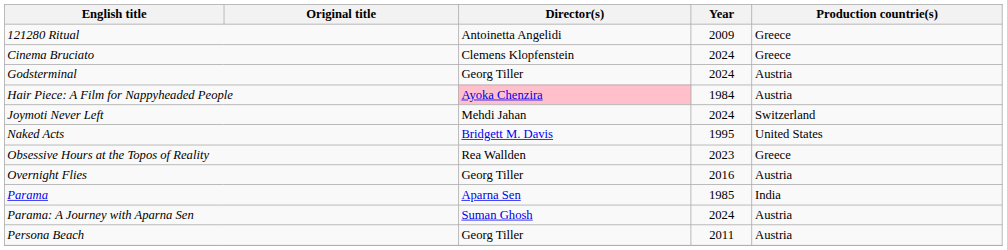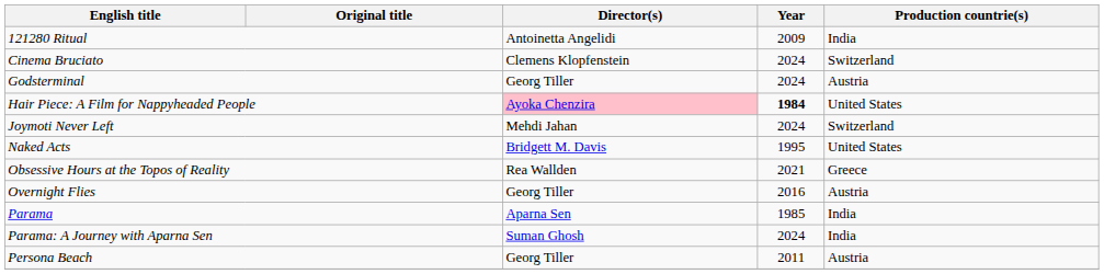121280 Ritual | Production countrie(s): Greece -> India
Cinema Bruciato | Production countrie(s): Greece -> Switzerland
Hair Piece: A Film for Nappyheaded People | Year: normal -> bold
Hair Piece: A Film for Nappyheaded People | Production countrie(s): Austria -> United States
Obsessive Hours at the Topos of Reality | Year: 2023 -> 2021
Parama: A Journey with Aparna Sen | Production countrie(s): Austria -> India
